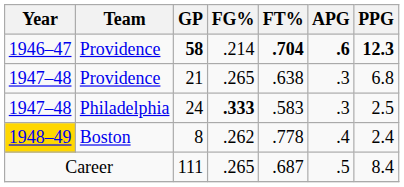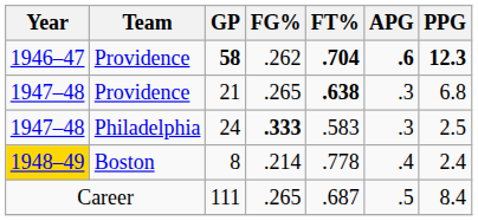58 | FG%: .214 -> .262
21 | FT%: normal -> bold
8 | FG%: .262 -> .214
